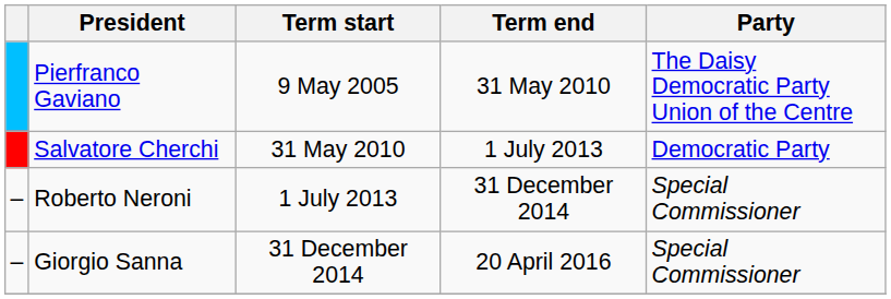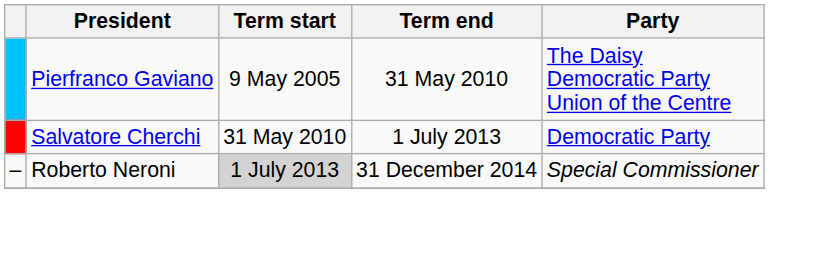Roberto Neroni | Term start: no background -> lightgrey background
- row: – | Giorgio Sanna | 31 December 2014 | 20 April 2016 | Special Commissioner
